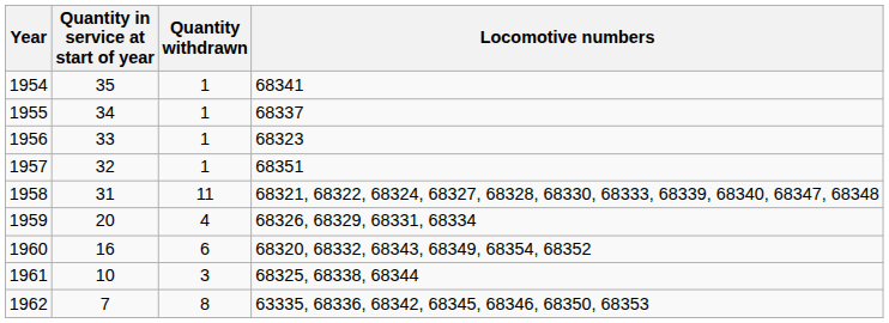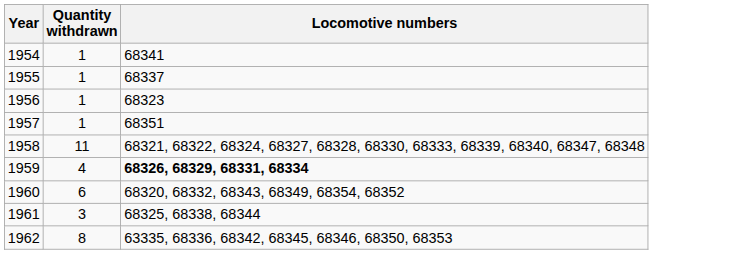- column: Quantity in service at start of year | 35 | 34 | 33 | 32 | 31 | 20 | 16 | 10 | 7
1959 | Locomotive numbers: normal -> bold
